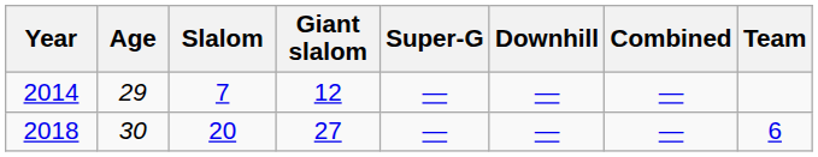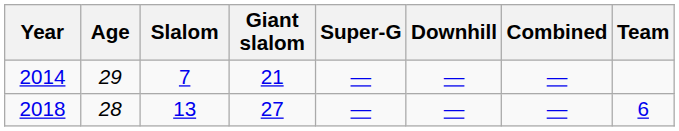2014 | Giant slalom: 12 -> 21
2018 | Age: 30 -> 28
2018 | Slalom: 20 -> 13
